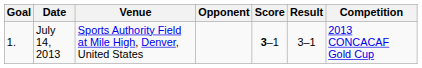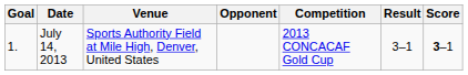columns swapped: Score <-> Competition
